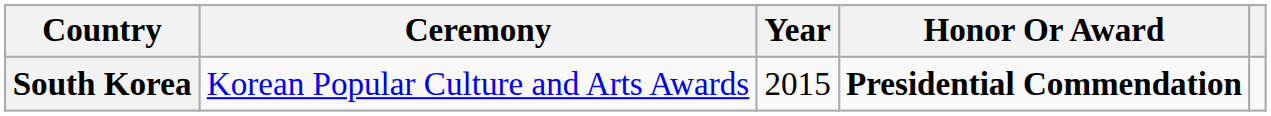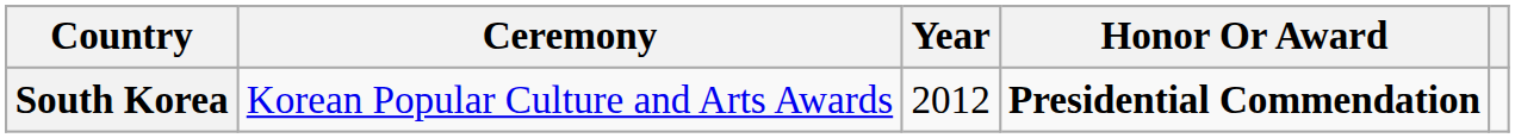South Korea | Year: 2015 -> 2012
